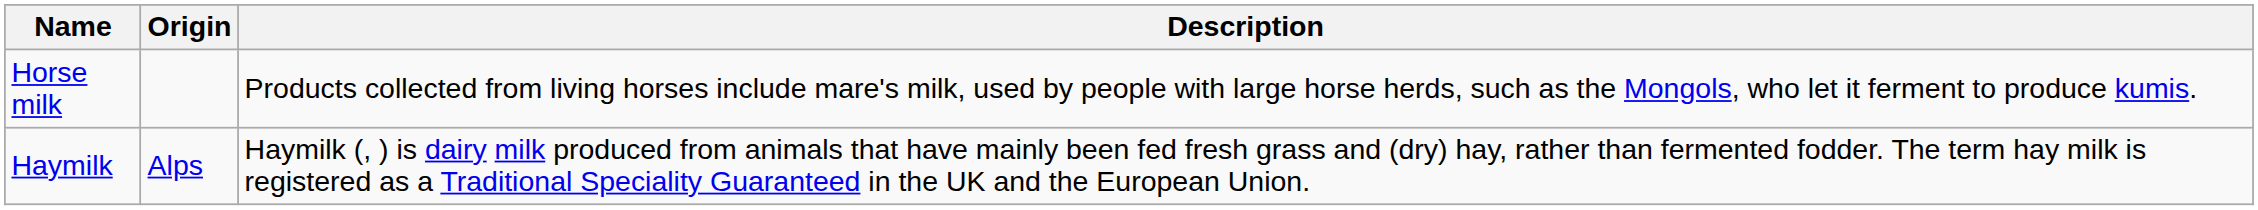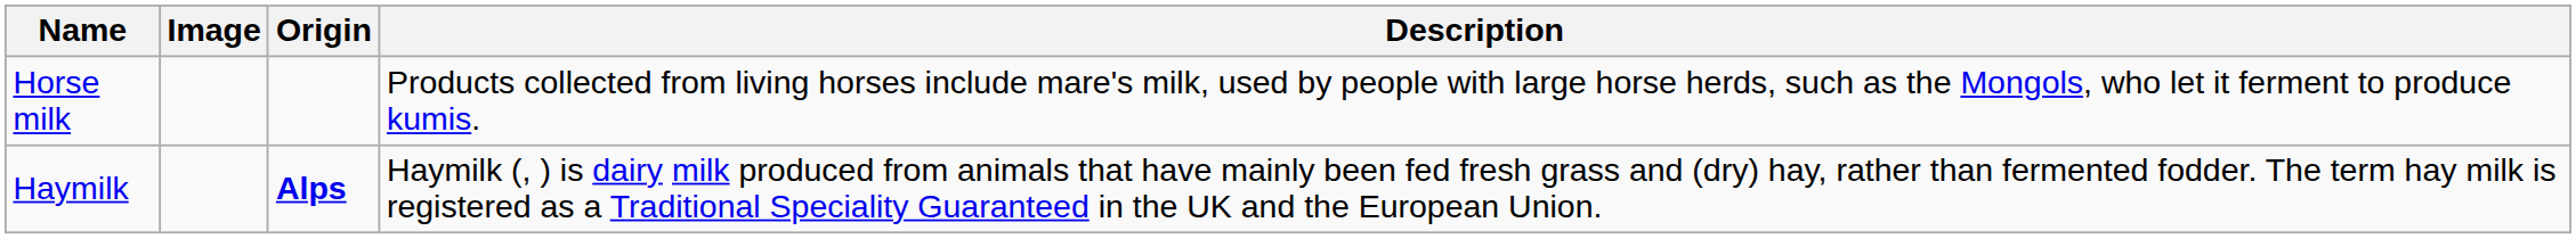+ column: Image
Haymilk | Origin: normal -> bold
